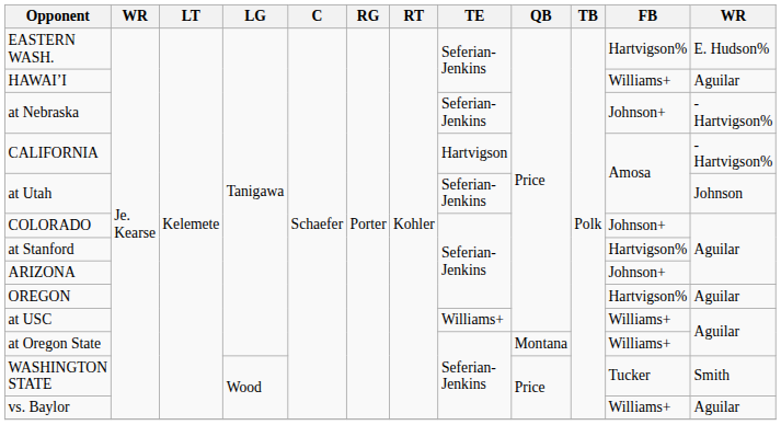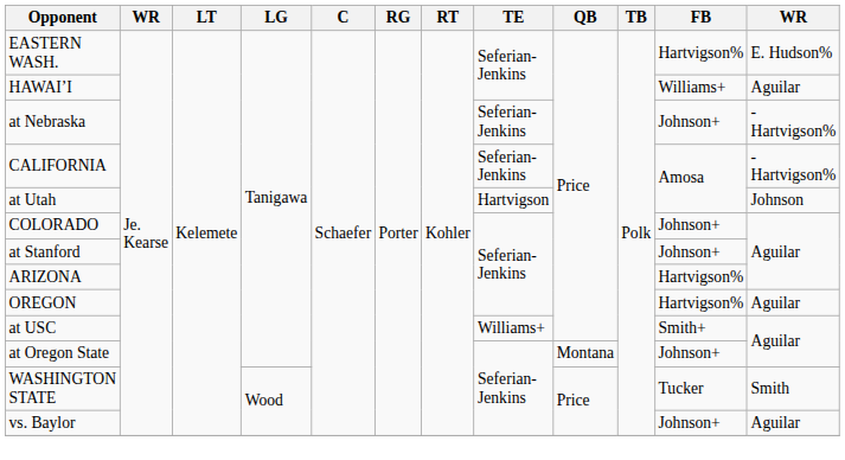CALIFORNIA | TE: Hartvigson -> Seferian-Jenkins
at Utah | TE: Seferian-Jenkins -> Hartvigson
at Stanford | FB: Hartvigson% -> Johnson+
ARIZONA | FB: Johnson+ -> Hartvigson%
at USC | FB: Williams+ -> Smith+
at Oregon State | FB: Williams+ -> Johnson+
vs. Baylor | FB: Williams+ -> Johnson+
